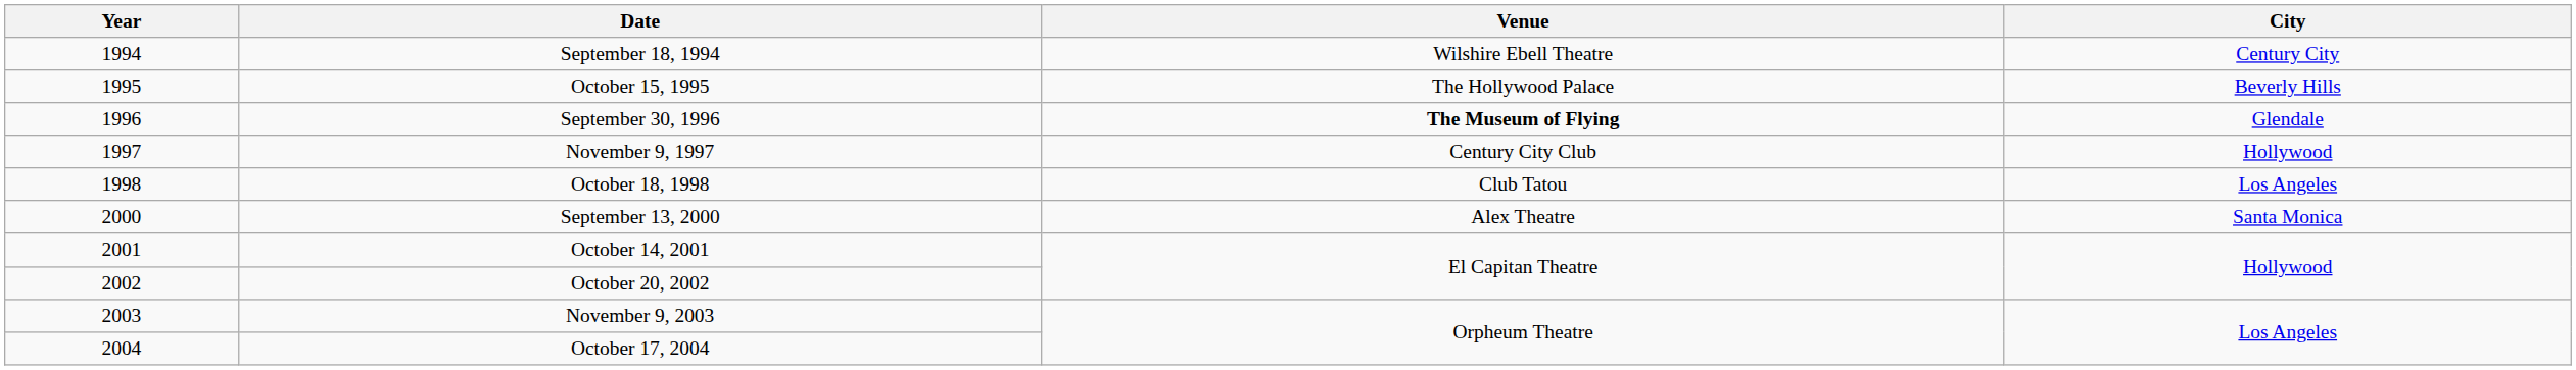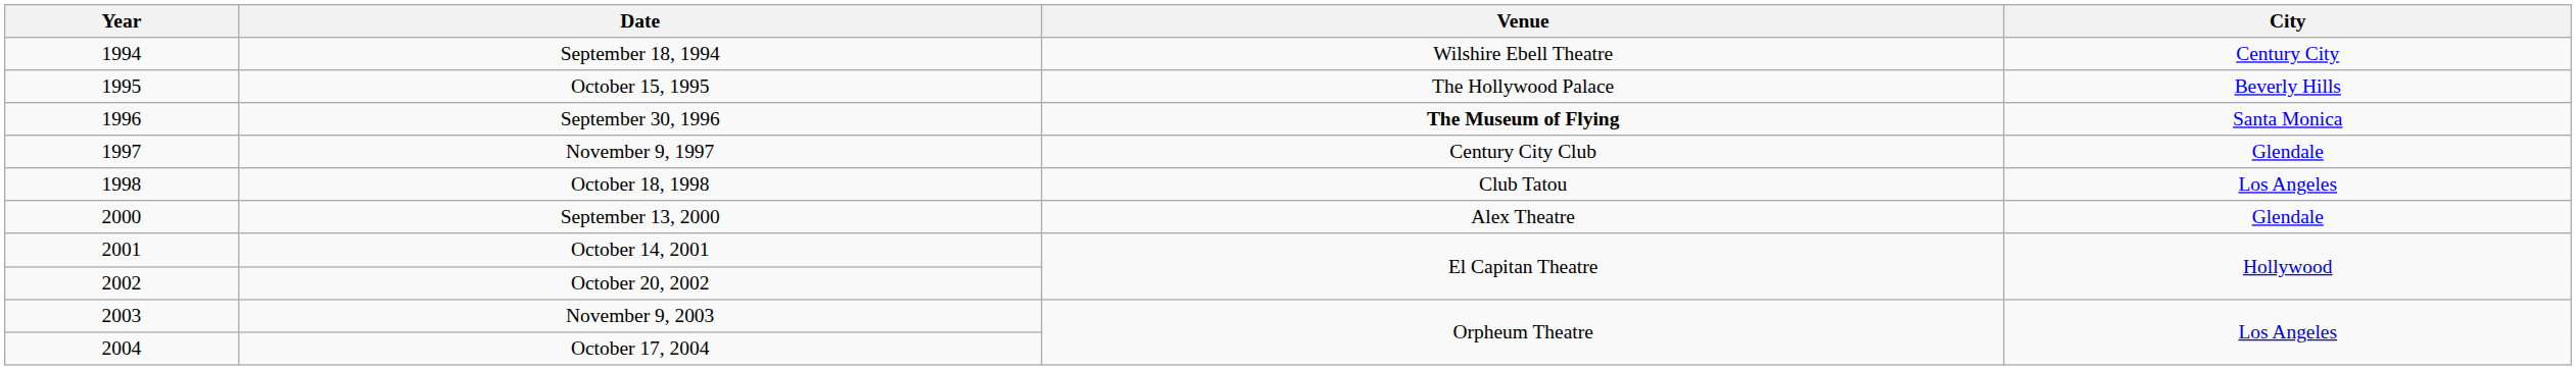September 30, 1996 | City: Glendale -> Santa Monica
November 9, 1997 | City: Hollywood -> Glendale
September 13, 2000 | City: Santa Monica -> Glendale
